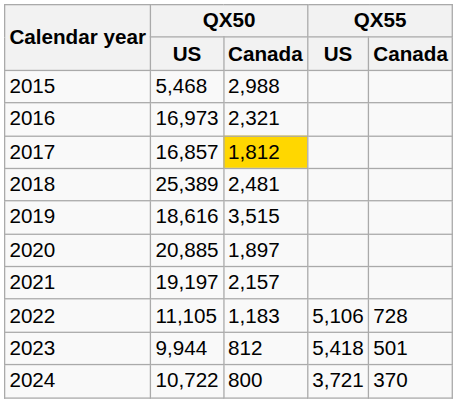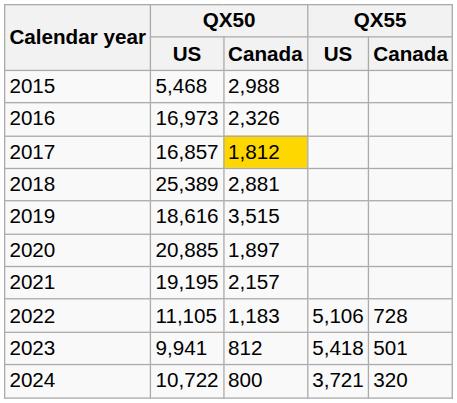2016 | QX50 / Canada: 2,321 -> 2,326
2018 | QX50 / Canada: 2,481 -> 2,881
2021 | QX50 / US: 19,197 -> 19,195
2023 | QX50 / US: 9,944 -> 9,941
2024 | QX55 / Canada: 370 -> 320
